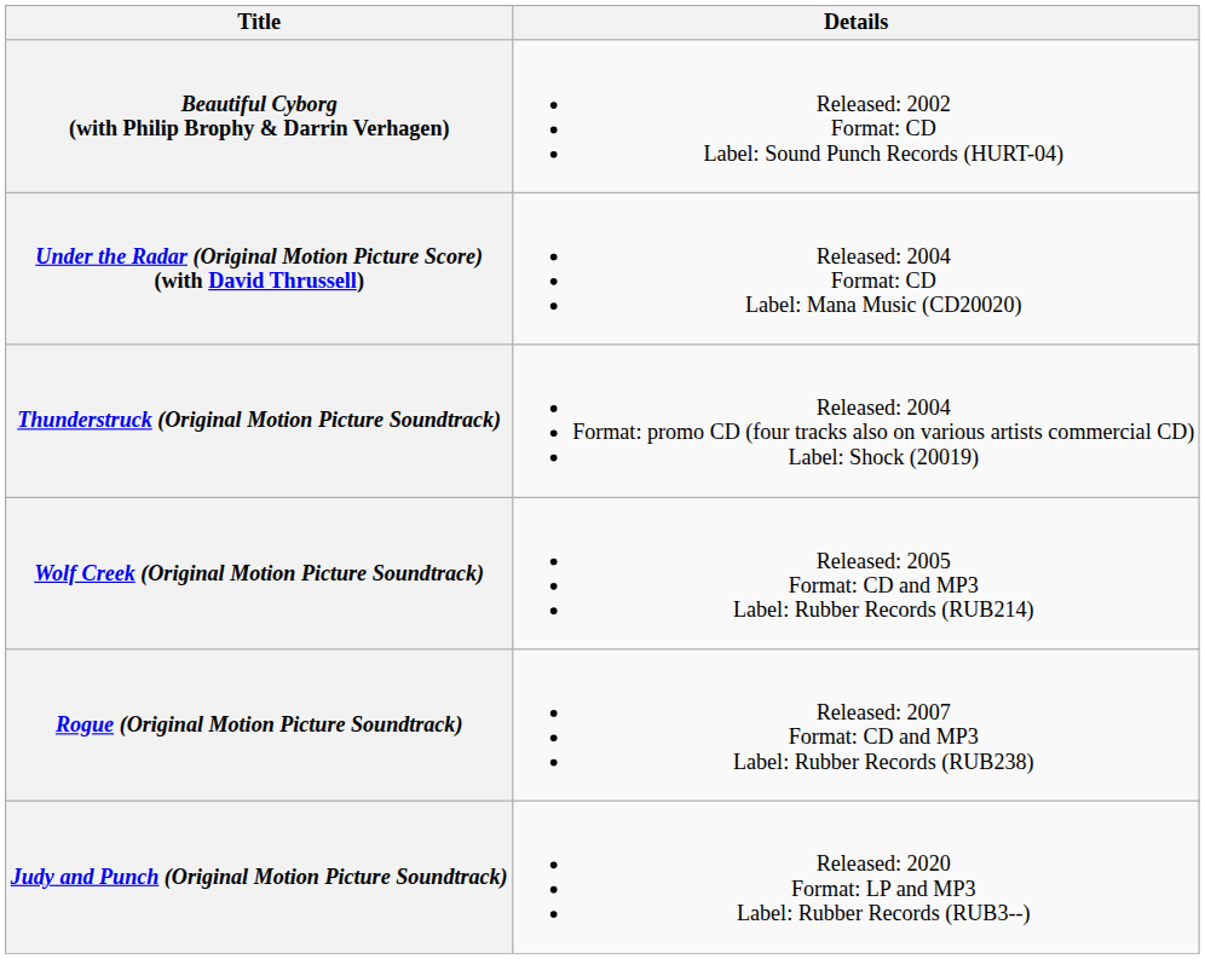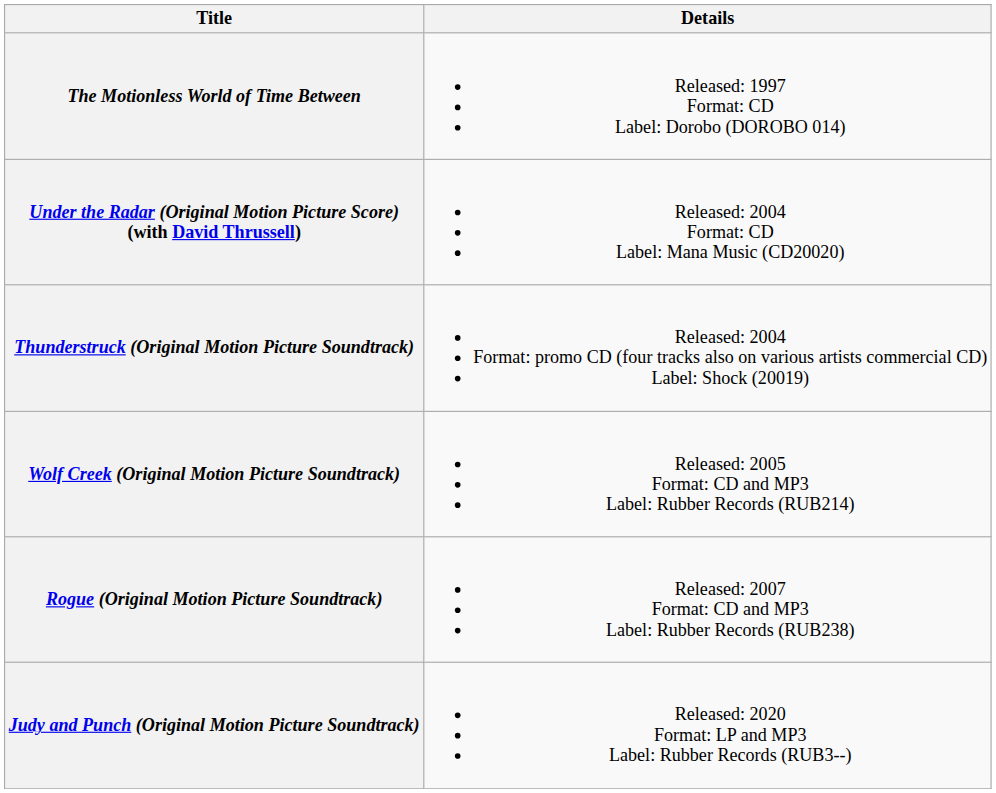+ row: The Motionless World of Time Between | Released: 1997 Format: CD Label: Dorobo (DOROBO 014)
- row: Beautiful Cyborg (with Philip Brophy & Darrin Verhagen) | Released: 2002 Format: CD Label: Sound Punch Records (HURT-04)
